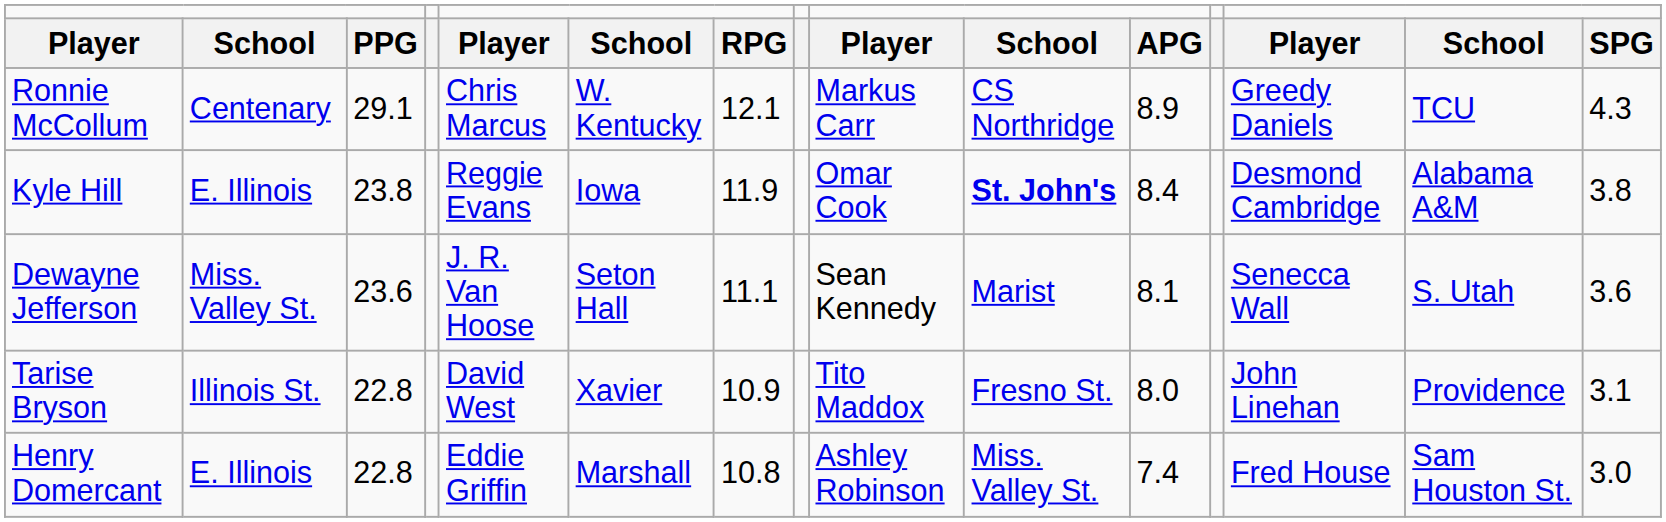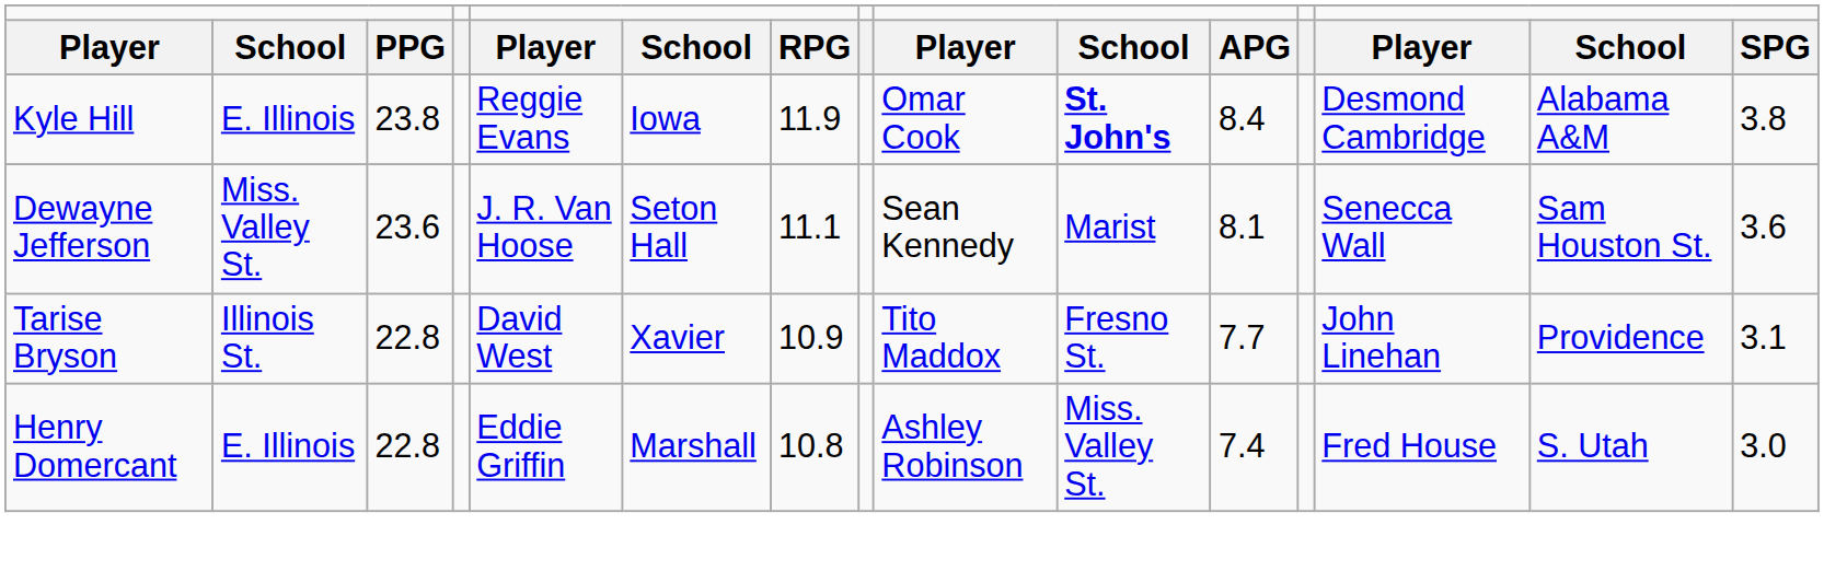- row: Ronnie McCollum | Centenary | 29.1 | Chris Marcus | W. Kentucky | 12.1 | Markus Carr | CS Northridge | 8.9 | Greedy Daniels | TCU | 4.3
Dewayne Jefferson | column 14: S. Utah -> Sam Houston St.
Tarise Bryson | column 11: 8.0 -> 7.7
Henry Domercant | column 14: Sam Houston St. -> S. Utah
